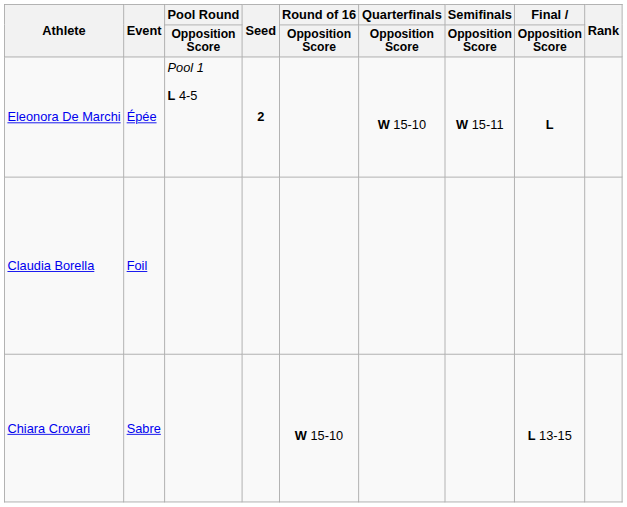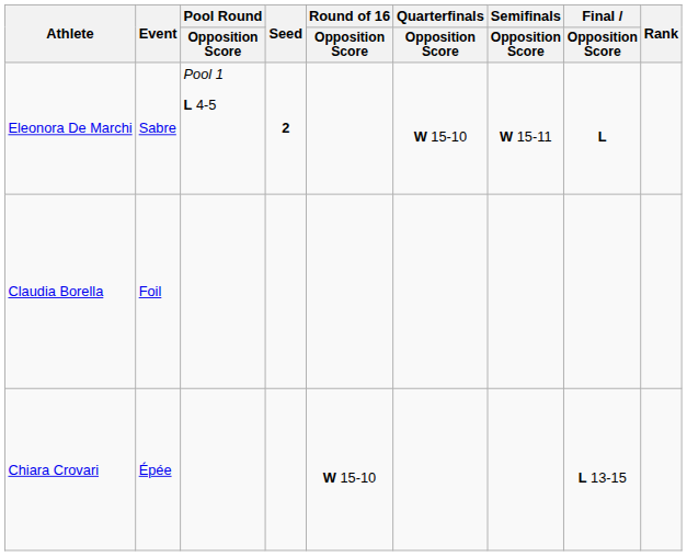Eleonora De Marchi | Event: Épée -> Sabre
Chiara Crovari | Event: Sabre -> Épée
